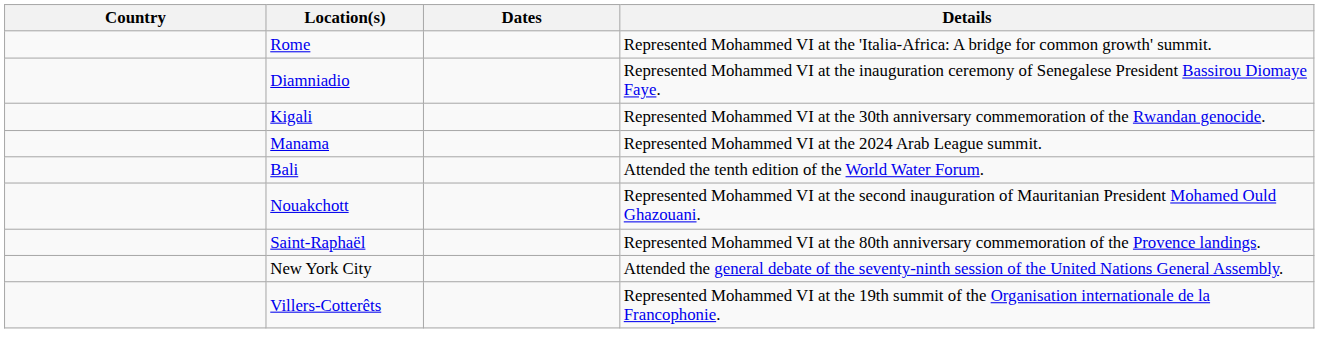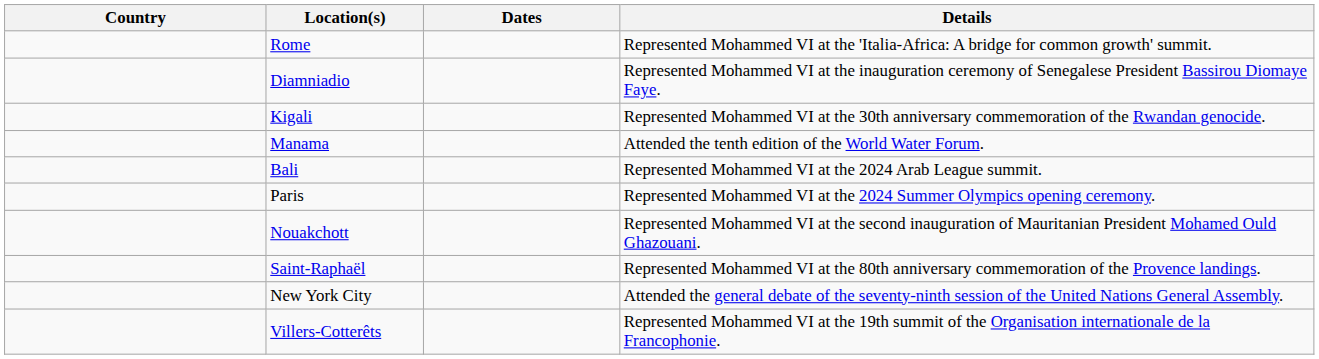Manama | Details: Represented Mohammed VI at the 2024 Arab League summit. -> Attended the tenth edition of the World Water Forum.
Bali | Details: Attended the tenth edition of the World Water Forum. -> Represented Mohammed VI at the 2024 Arab League summit.
+ row: Paris | Represented Mohammed VI at the 2024 Summer Olympics opening ceremony.
